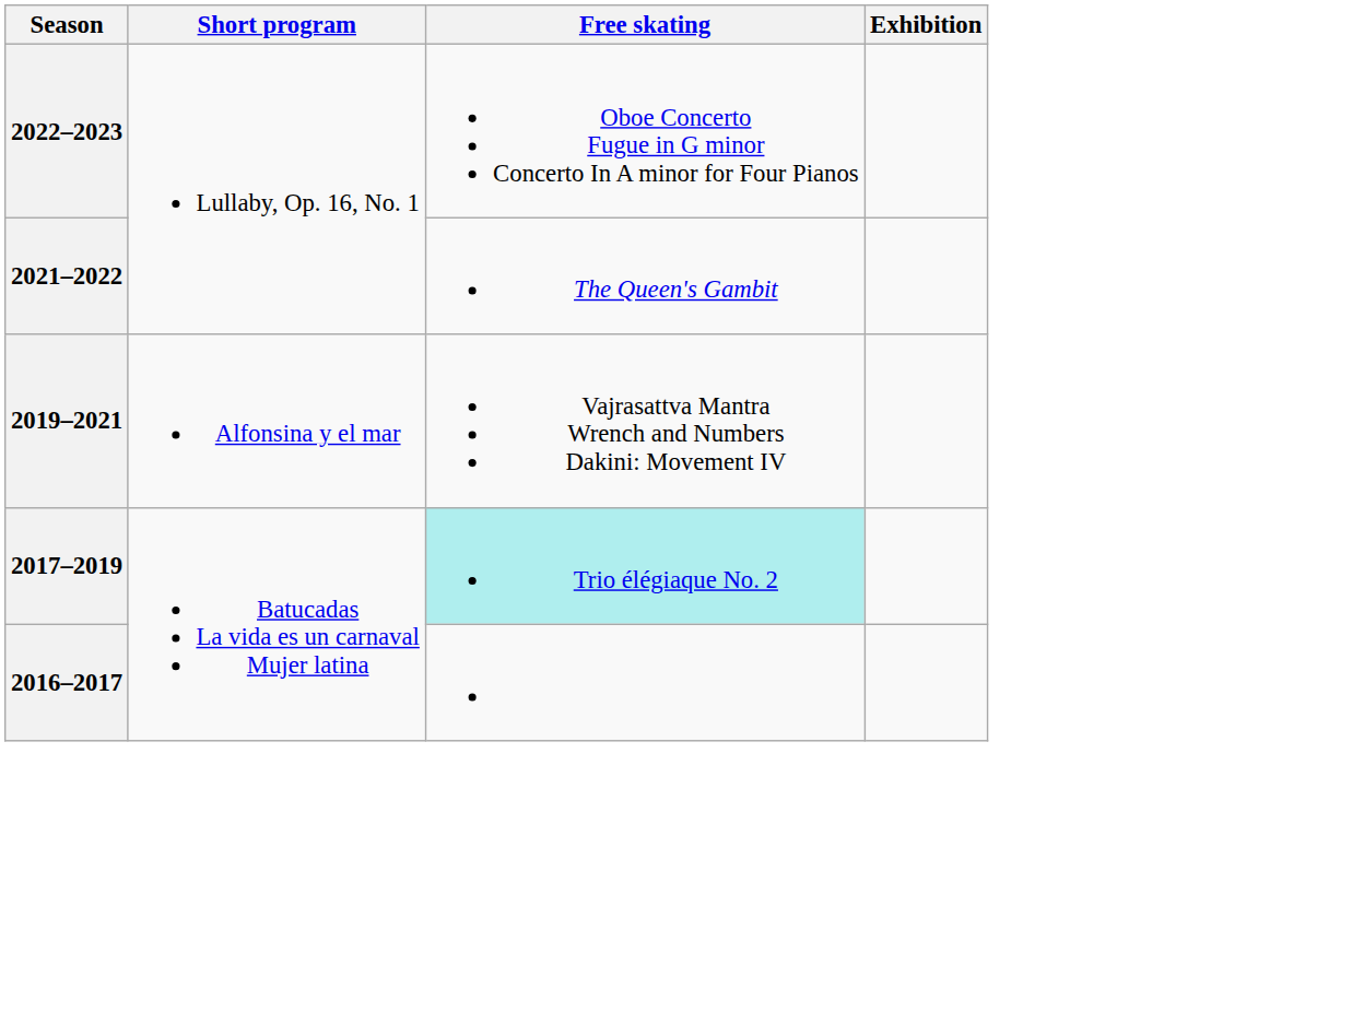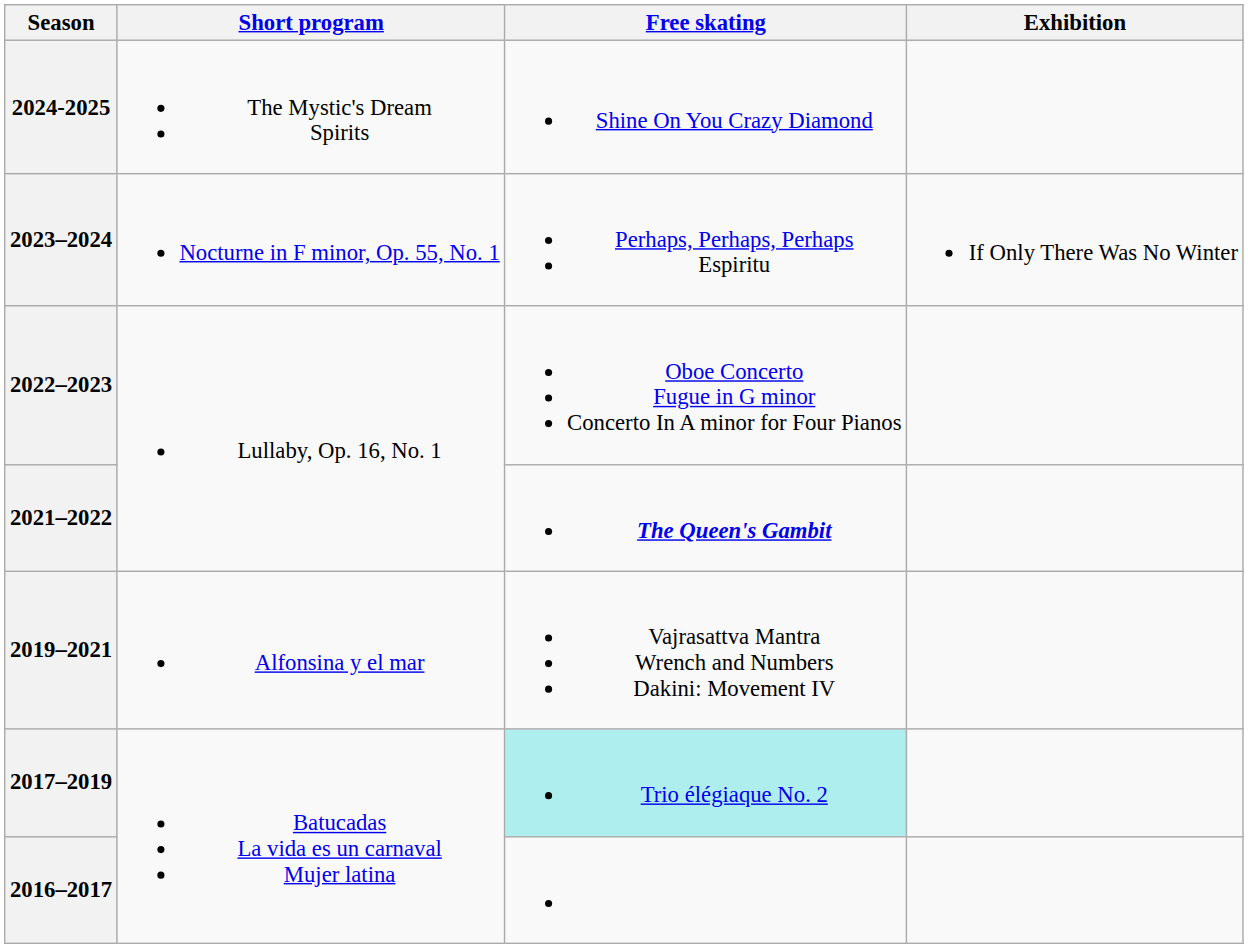+ row: 2024-2025 | The Mystic's Dream Spirits | Shine On You Crazy Diamond
+ row: 2023–2024 | Nocturne in F minor, Op. 55, No. 1 | Perhaps, Perhaps, Perhaps Espiritu | If Only There Was No Winter
2021–2022 | Free skating: normal -> bold
